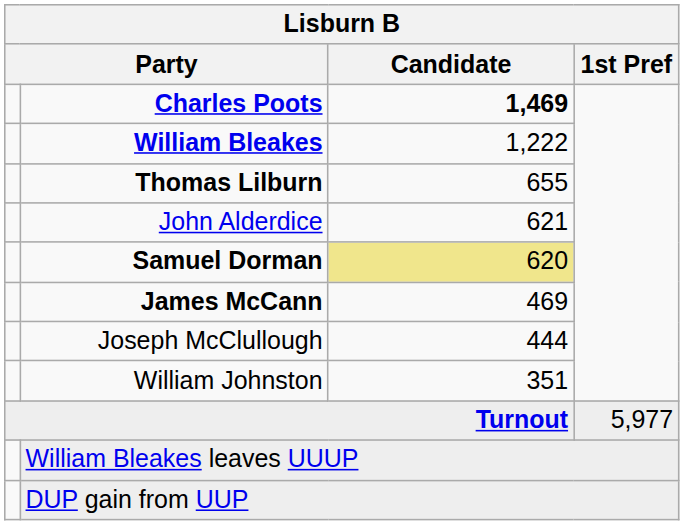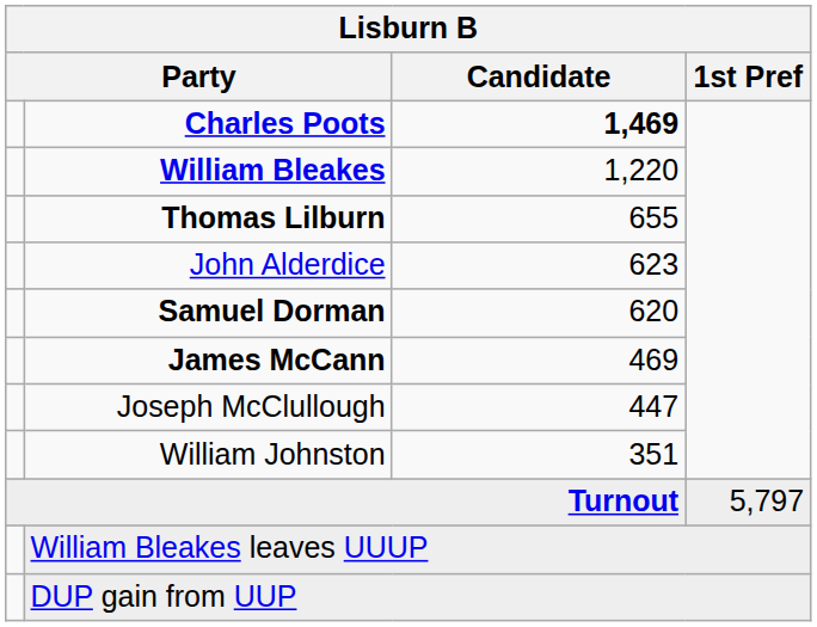William Bleakes | Candidate: 1,222 -> 1,220
John Alderdice | Candidate: 621 -> 623
Samuel Dorman | Candidate: khaki background -> no background
Joseph McClullough | Candidate: 444 -> 447
Turnout | 1st Pref: 5,977 -> 5,797
